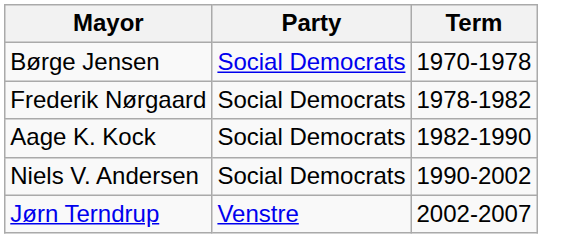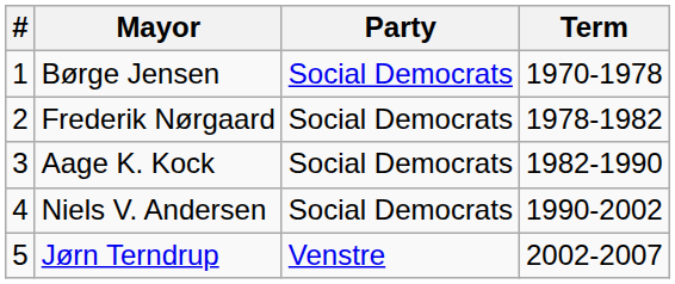+ column: # | 1 | 2 | 3 | 4 | 5
